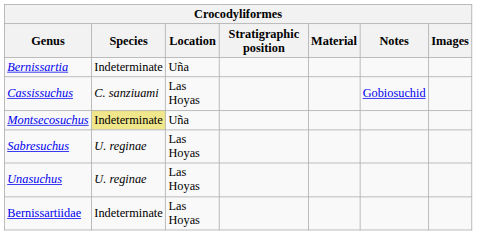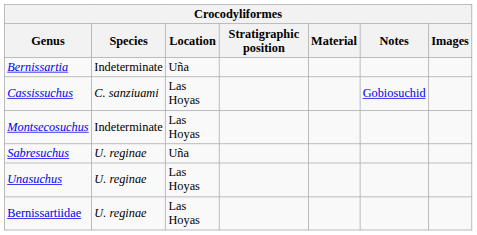Montsecosuchus | Species: khaki background -> no background
Montsecosuchus | Location: Uña -> Las Hoyas
Sabresuchus | Location: Las Hoyas -> Uña
Bernissartiidae | Species: Indeterminate -> U. reginae
